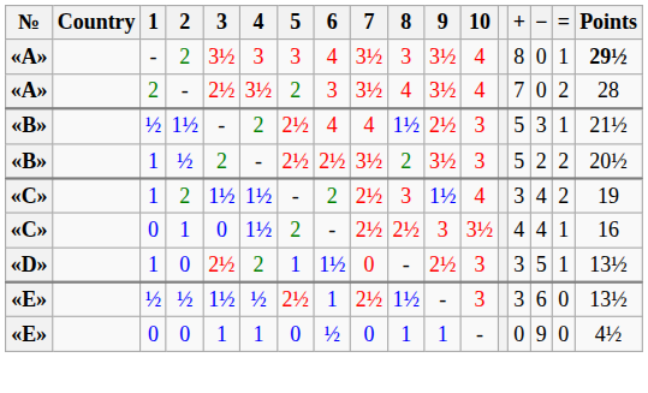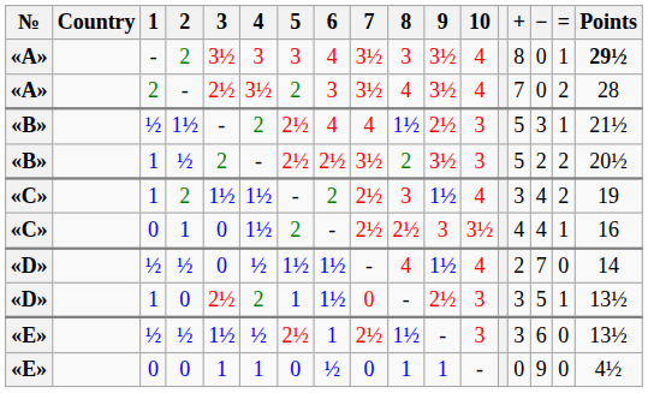+ row: «D» | ½ | ½ | 0 | ½ | 1½ | 1½ | - | 4 | 1½ | 4 | 2 | 7 | 0 | 14
